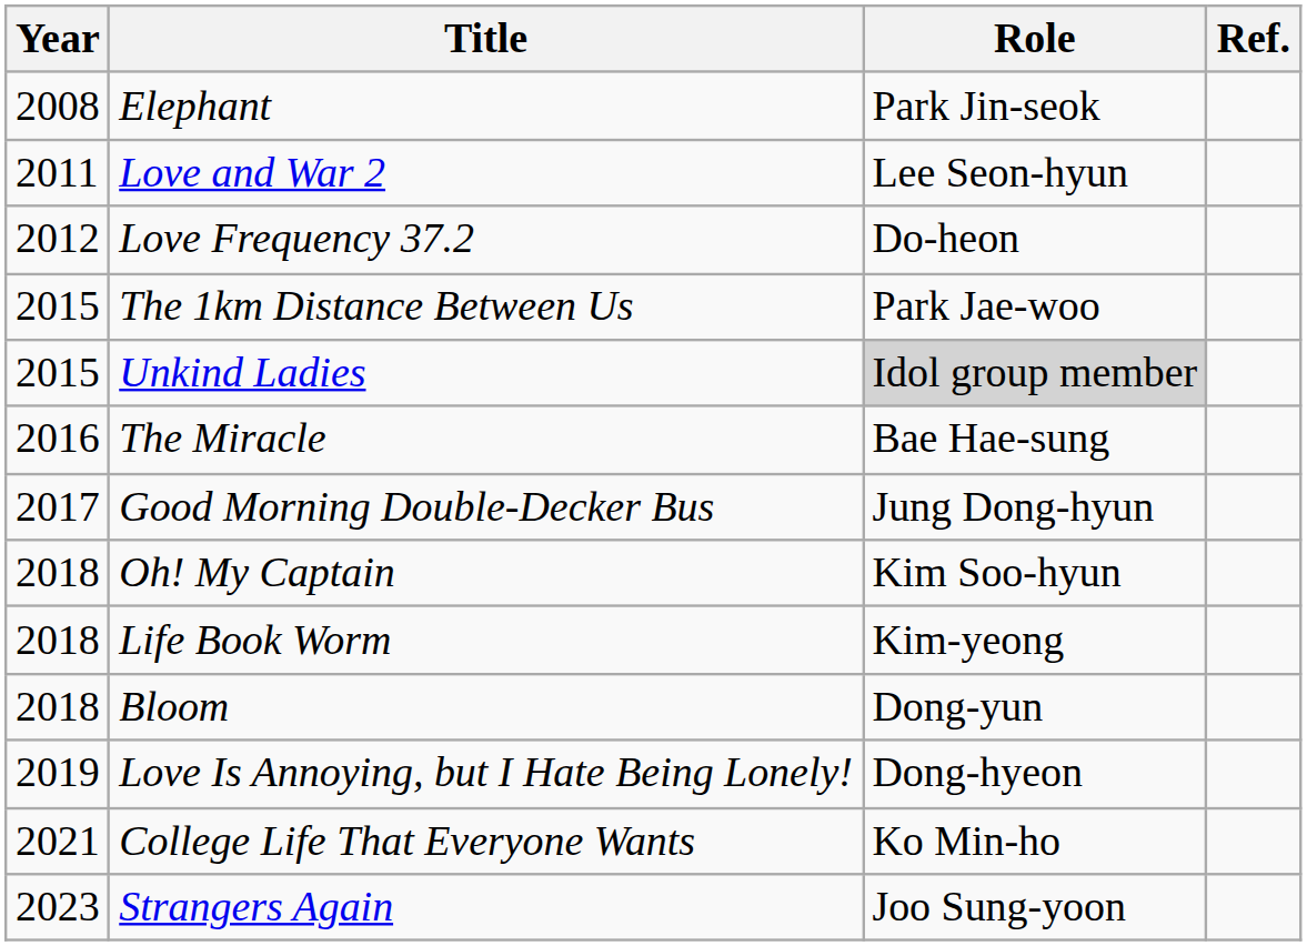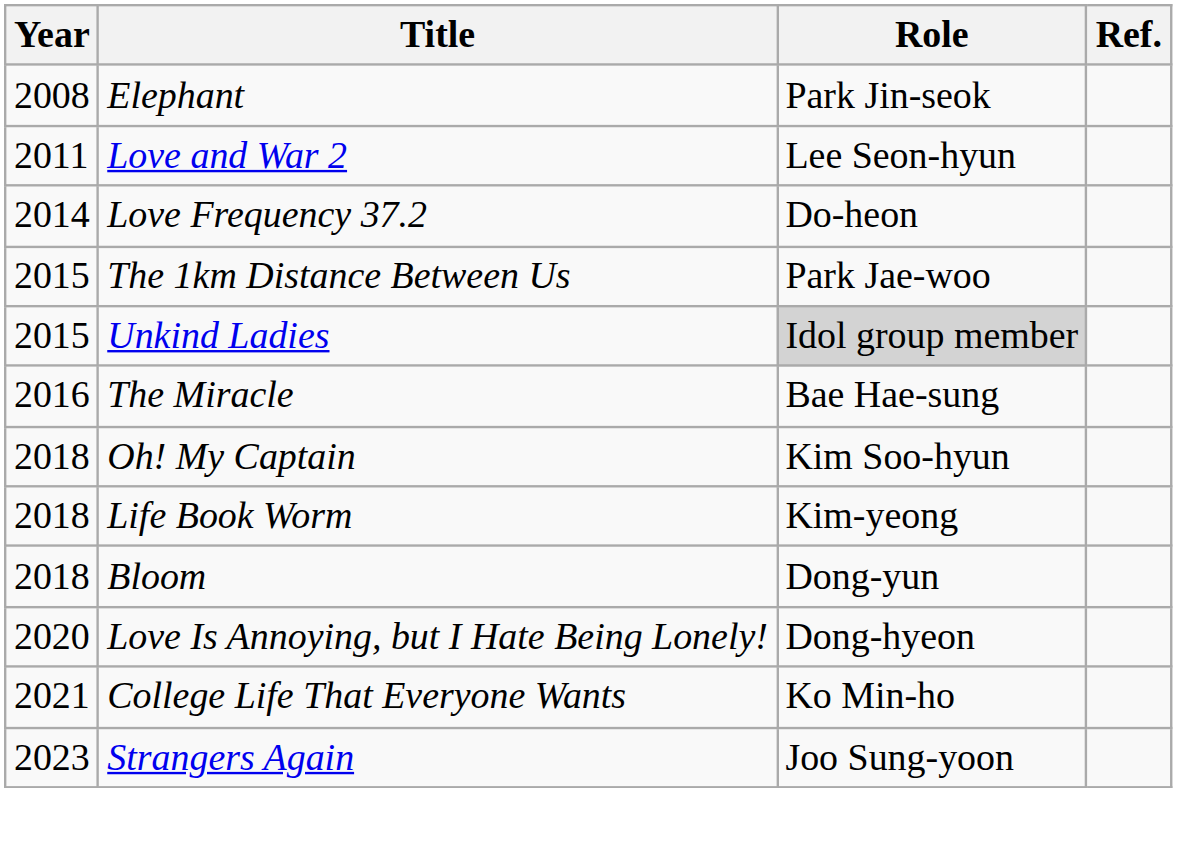Love Frequency 37.2 | Year: 2012 -> 2014
- row: 2017 | Good Morning Double-Decker Bus | Jung Dong-hyun
Love Is Annoying, but I Hate Being Lonely! | Year: 2019 -> 2020
